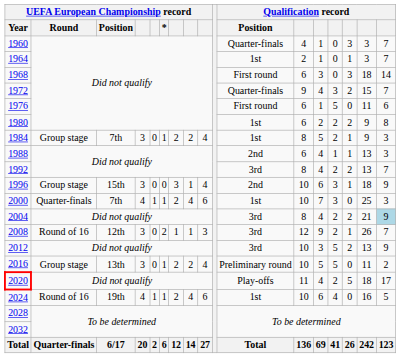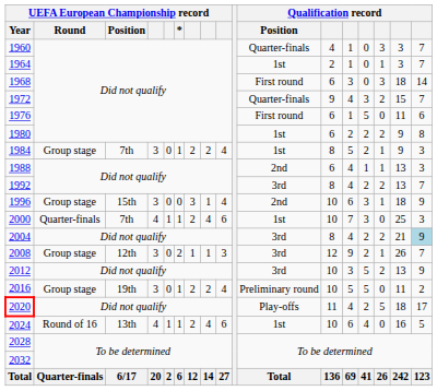2008 | UEFA European Championship record / Round: Round of 16 -> Group stage
2016 | UEFA European Championship record / Position: 13th -> 19th
2024 | UEFA European Championship record / Position: 19th -> 13th
